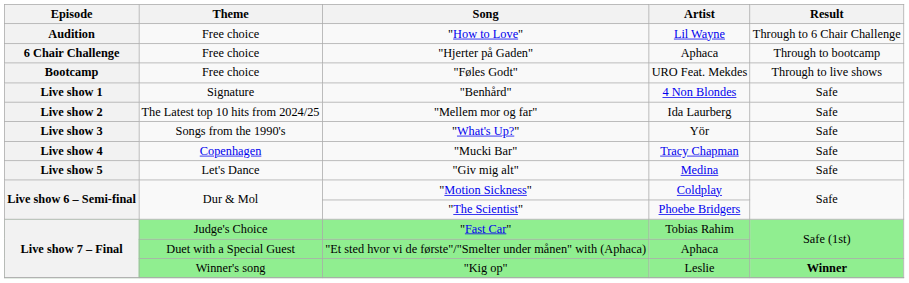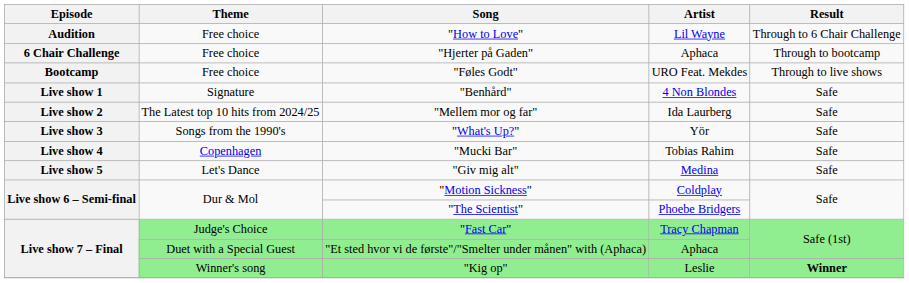"Mucki Bar" | Artist: Tracy Chapman -> Tobias Rahim
"Fast Car" | Artist: Tobias Rahim -> Tracy Chapman
